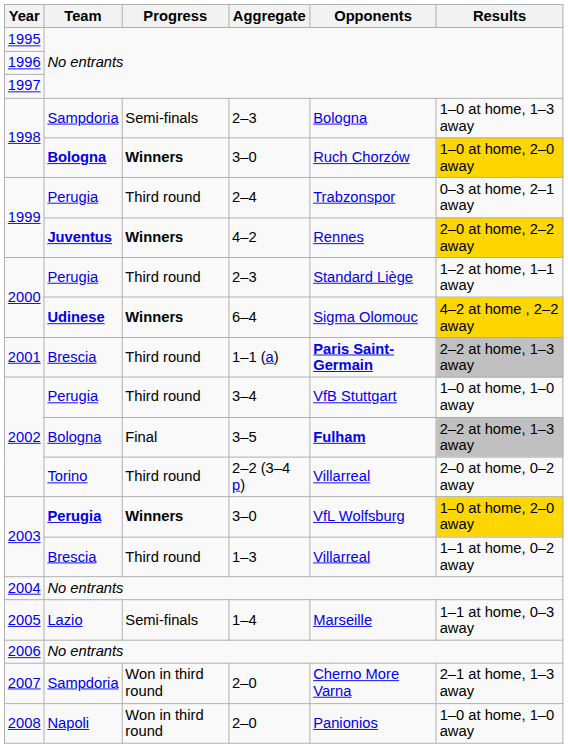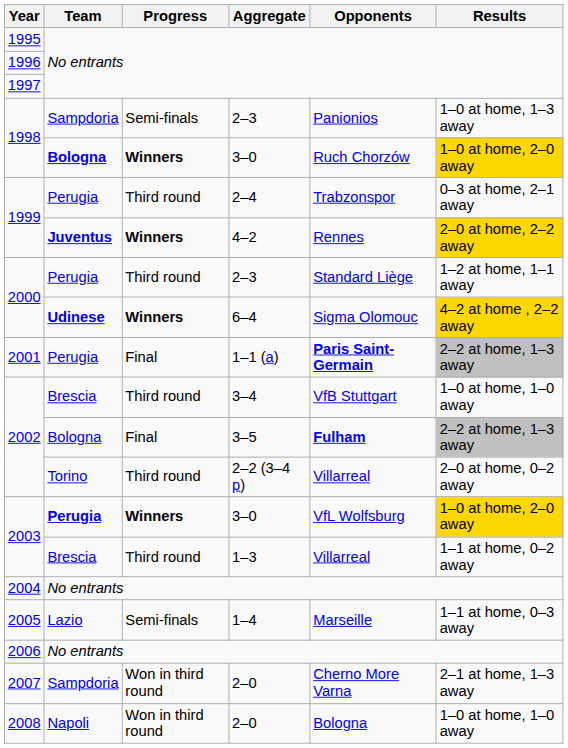1998 / 2–3 | Opponents: Bologna -> Panionios
2001 | Team: Brescia -> Perugia
2001 | Progress: Third round -> Final
2002 / 3–4 | Team: Perugia -> Brescia
2008 | Opponents: Panionios -> Bologna
